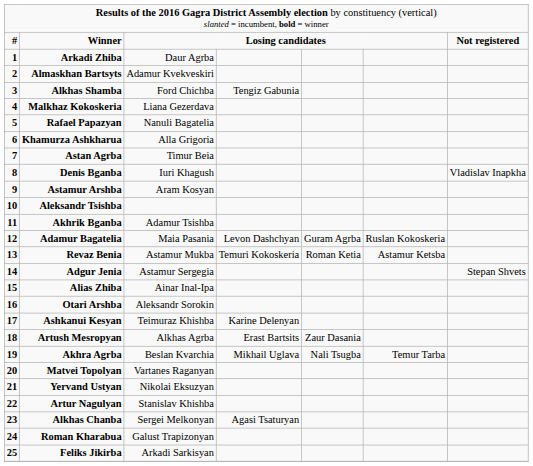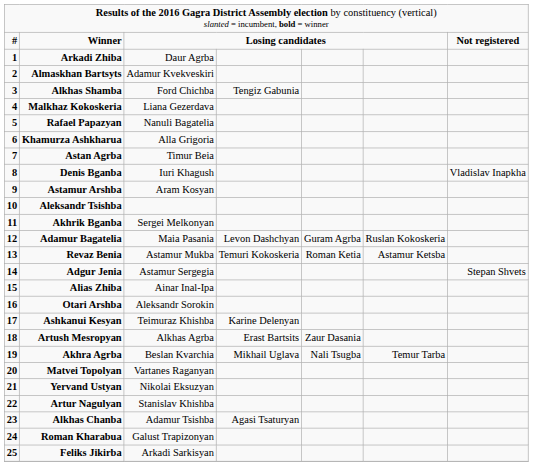Akhrik Bganba | column 3: Adamur Tsishba -> Sergei Melkonyan
Alkhas Chanba | column 3: Sergei Melkonyan -> Adamur Tsishba
